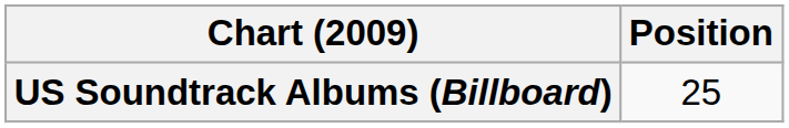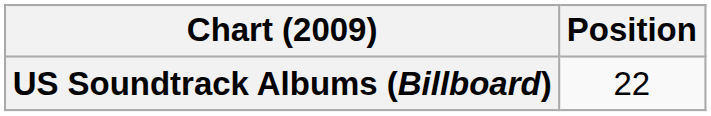US Soundtrack Albums (Billboard) | Position: 25 -> 22
